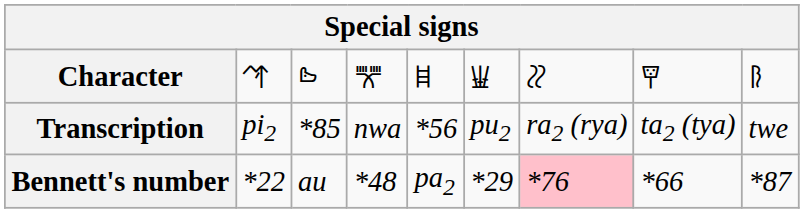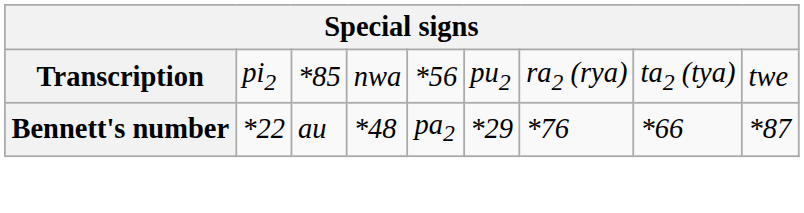- row: Character | 𐘒 | 𐙄 | 𐘩 | 𐘰 | 𐘜 | 𐘽 | 𐘷 | 𐙆
Bennett's number | column 7: pink background -> no background
